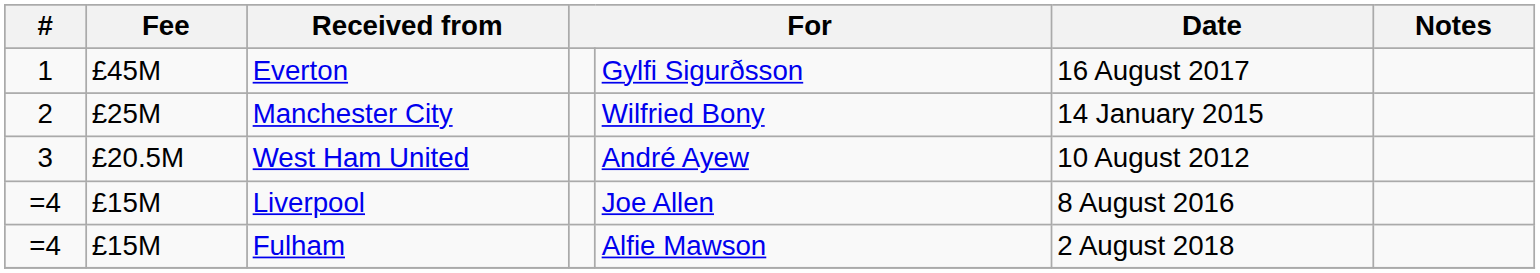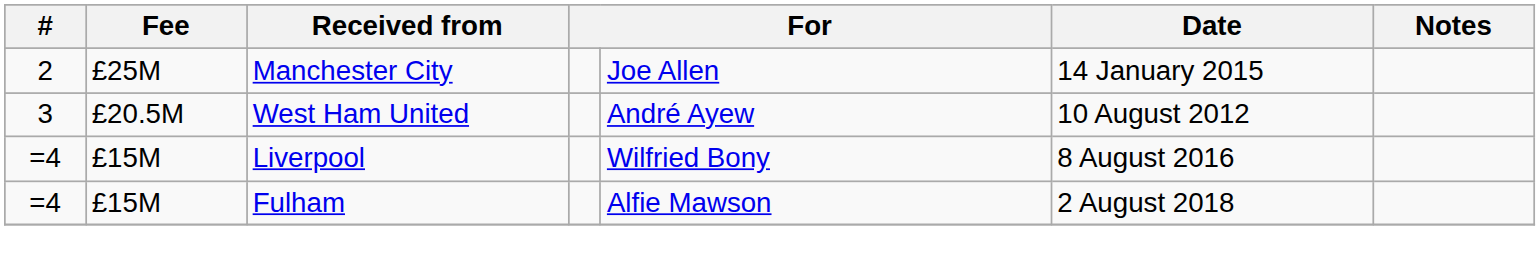- row: 1 | £45M | Everton | Gylfi Sigurðsson | 16 August 2017
Manchester City | column 5: Wilfried Bony -> Joe Allen
Liverpool | column 5: Joe Allen -> Wilfried Bony
